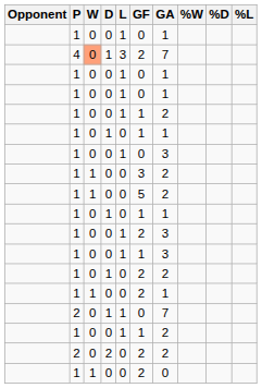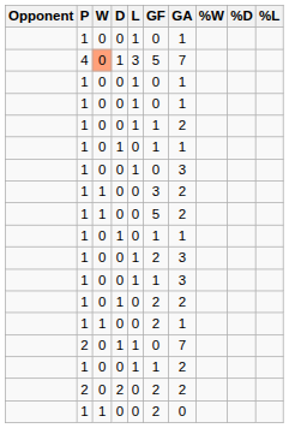4 | GF: 2 -> 5
